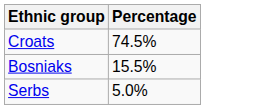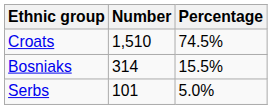+ column: Number | 1,510 | 314 | 101
